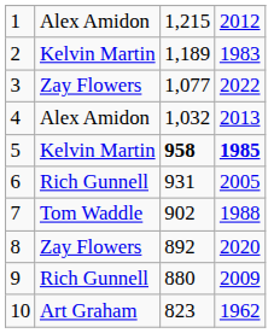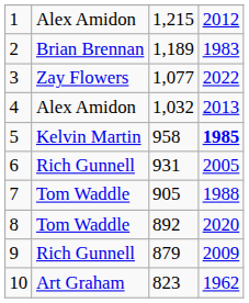2 | column 2: Kelvin Martin -> Brian Brennan
5 | column 3: bold -> normal
7 | column 3: 902 -> 905
8 | column 2: Zay Flowers -> Tom Waddle
9 | column 3: 880 -> 879
